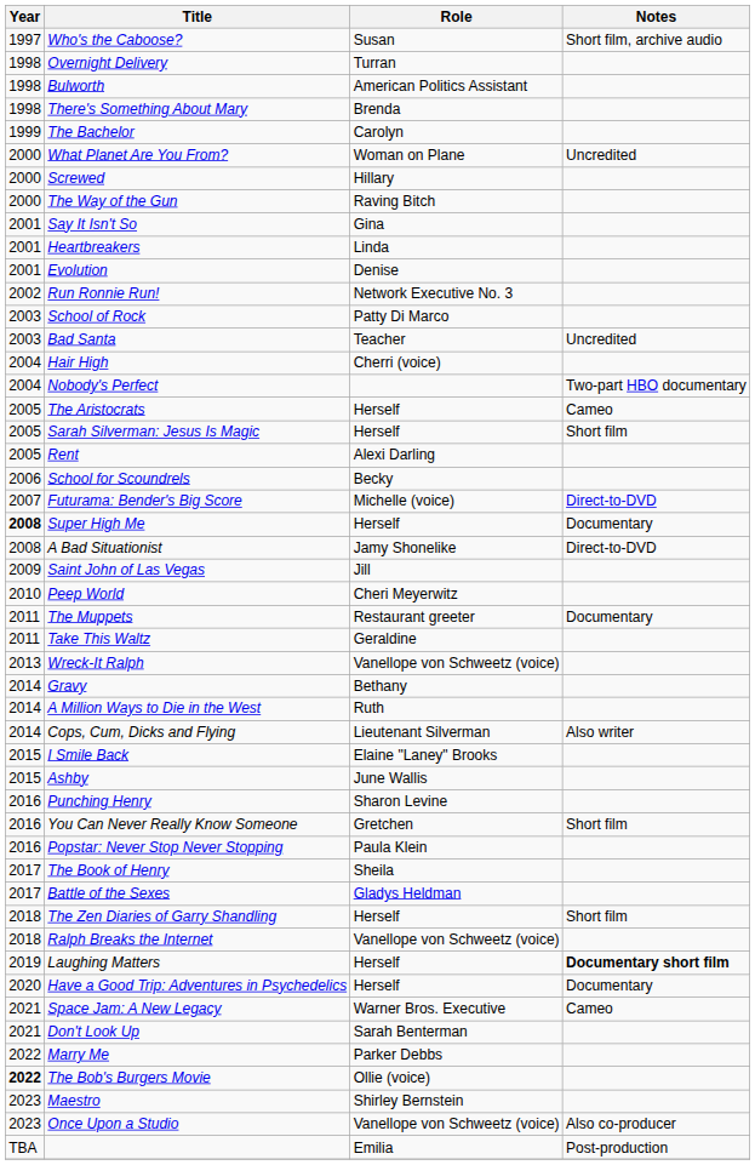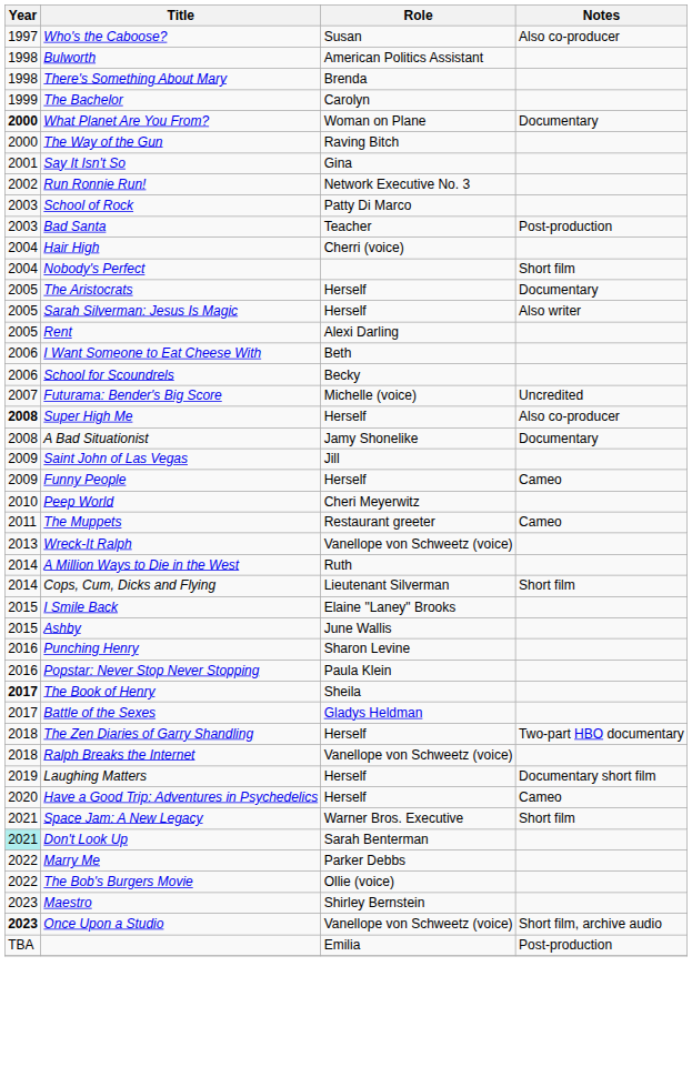Who's the Caboose? | Notes: Short film, archive audio -> Also co-producer
- row: 1998 | Overnight Delivery | Turran
What Planet Are You From? | Year: normal -> bold
What Planet Are You From? | Notes: Uncredited -> Documentary
- row: 2000 | Screwed | Hillary
- row: 2001 | Heartbreakers | Linda
- row: 2001 | Evolution | Denise
Bad Santa | Notes: Uncredited -> Post-production
Nobody's Perfect | Notes: Two-part HBO documentary -> Short film
The Aristocrats | Notes: Cameo -> Documentary
Sarah Silverman: Jesus Is Magic | Notes: Short film -> Also writer
+ row: 2006 | I Want Someone to Eat Cheese With | Beth
Futurama: Bender's Big Score | Notes: Direct-to-DVD -> Uncredited
Super High Me | Notes: Documentary -> Also co-producer
A Bad Situationist | Notes: Direct-to-DVD -> Documentary
+ row: 2009 | Funny People | Herself | Cameo
The Muppets | Notes: Documentary -> Cameo
- row: 2011 | Take This Waltz | Geraldine
- row: 2014 | Gravy | Bethany
Cops, Cum, Dicks and Flying | Notes: Also writer -> Short film
- row: 2016 | You Can Never Really Know Someone | Gretchen | Short film
The Book of Henry | Year: normal -> bold
The Zen Diaries of Garry Shandling | Notes: Short film -> Two-part HBO documentary
Laughing Matters | Notes: bold -> normal
Have a Good Trip: Adventures in Psychedelics | Notes: Documentary -> Cameo
Space Jam: A New Legacy | Notes: Cameo -> Short film
Don't Look Up | Year: no background -> paleturquoise background
The Bob's Burgers Movie | Year: bold -> normal
Once Upon a Studio | Year: normal -> bold
Once Upon a Studio | Notes: Also co-producer -> Short film, archive audio
